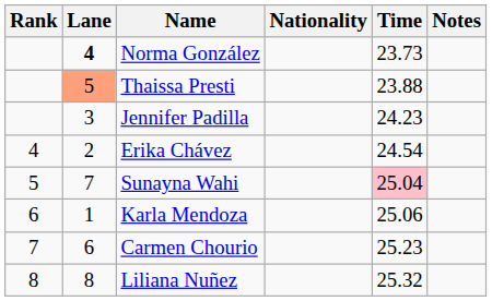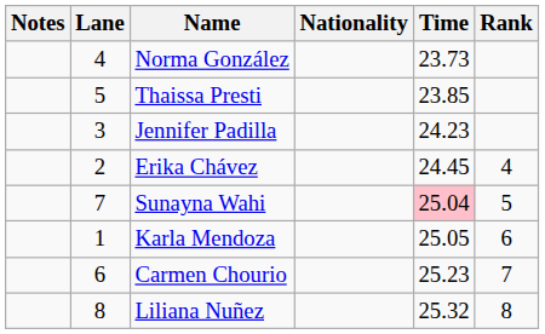columns swapped: Rank <-> Notes
Norma González | Lane: bold -> normal
Thaissa Presti | Lane: lightsalmon background -> no background
Thaissa Presti | Time: 23.88 -> 23.85
Erika Chávez | Time: 24.54 -> 24.45
Karla Mendoza | Time: 25.06 -> 25.05
